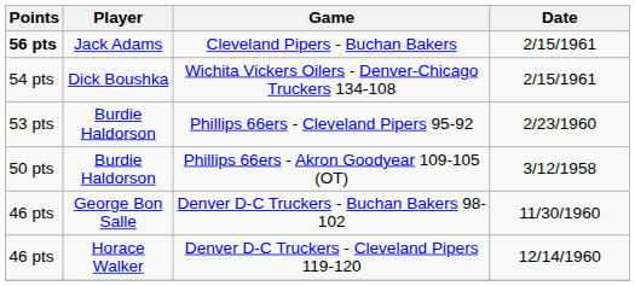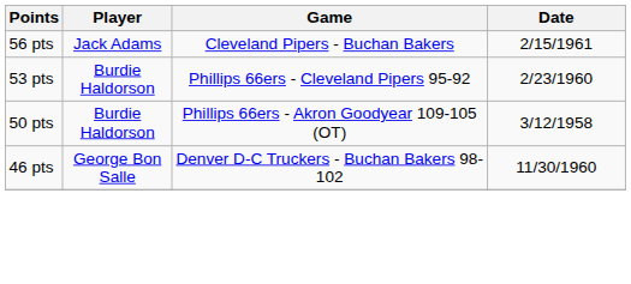Cleveland Pipers - Buchan Bakers | Points: bold -> normal
- row: 54 pts | Dick Boushka | Wichita Vickers Oilers - Denver-Chicago Truckers 134-108 | 2/15/1961
- row: 46 pts | Horace Walker | Denver D-C Truckers - Cleveland Pipers 119-120 | 12/14/1960
